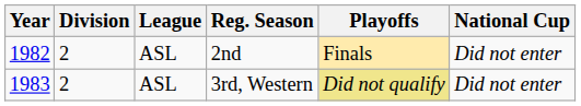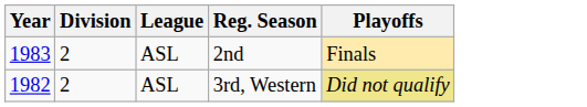- column: National Cup | Did not enter | Did not enter
2nd | Year: 1982 -> 1983
3rd, Western | Year: 1983 -> 1982
